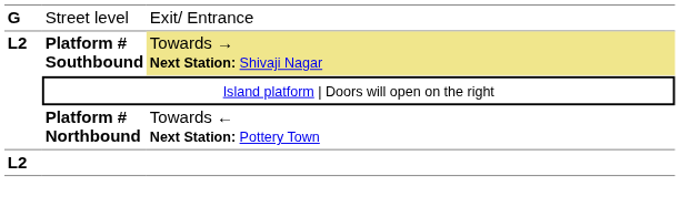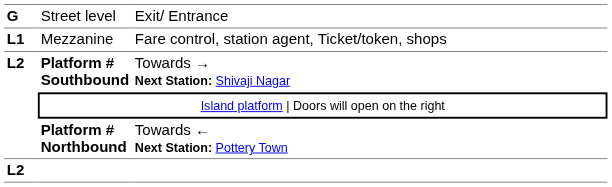+ row: L1 | Mezzanine | Fare control, station agent, Ticket/token, shops
Platform # Southbound | column 3: khaki background -> no background
